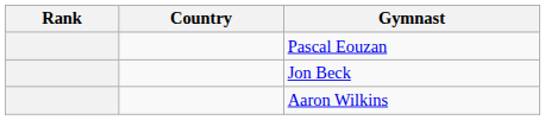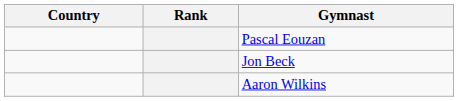columns swapped: Rank <-> Country
